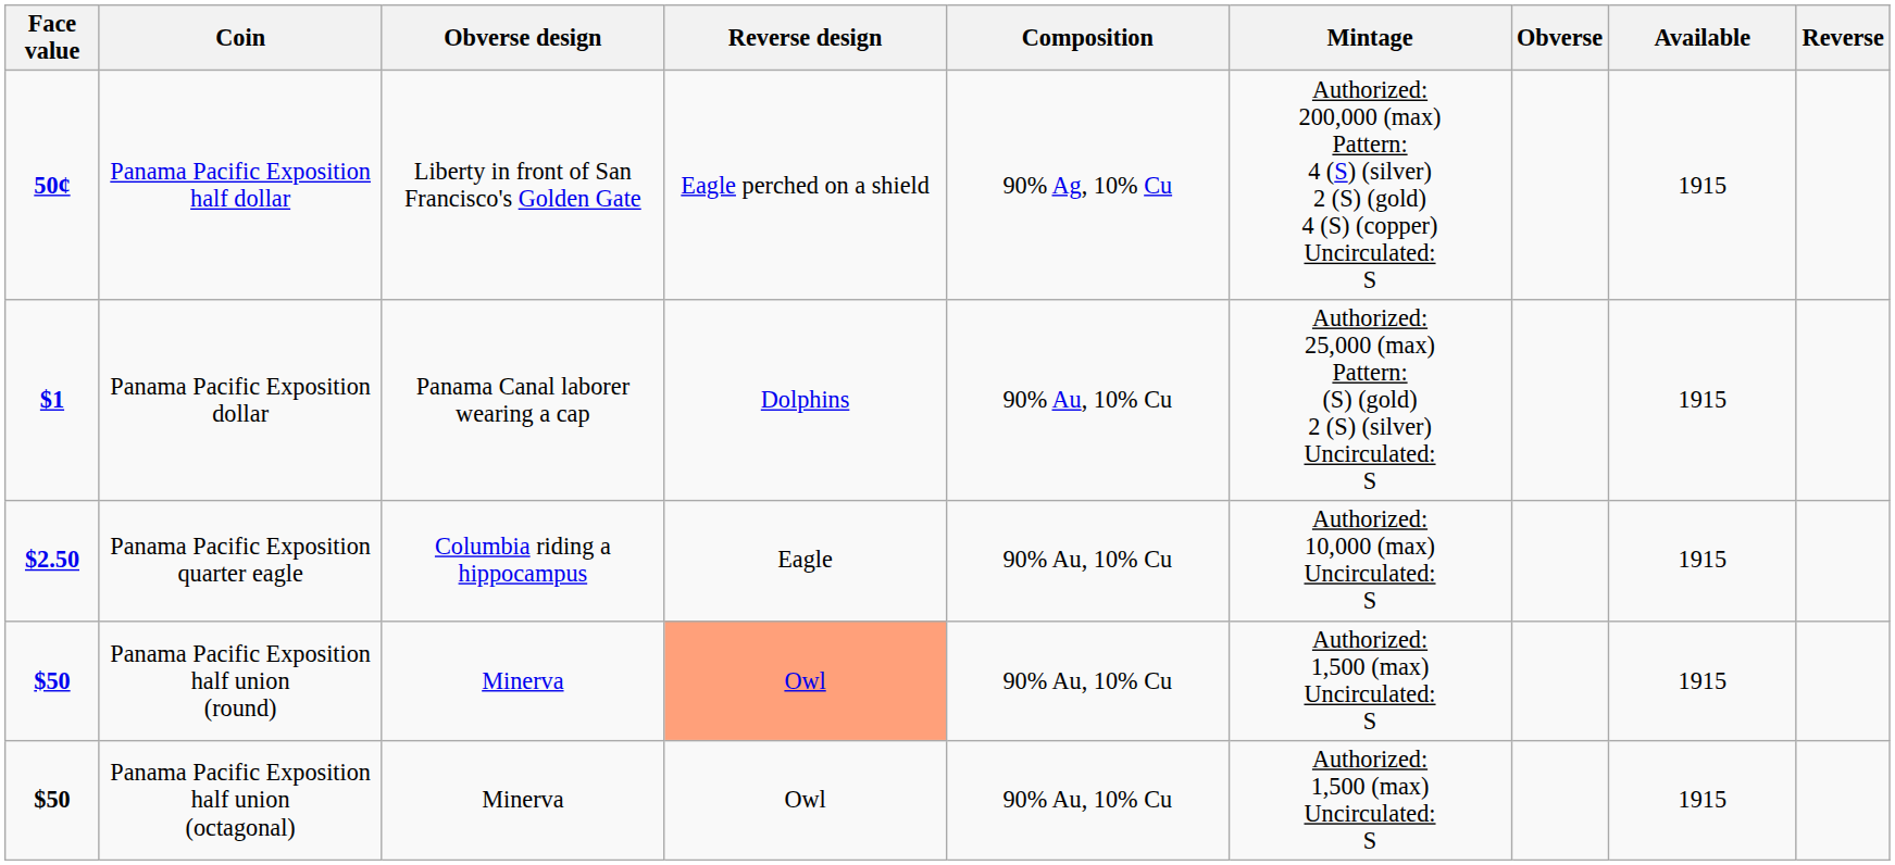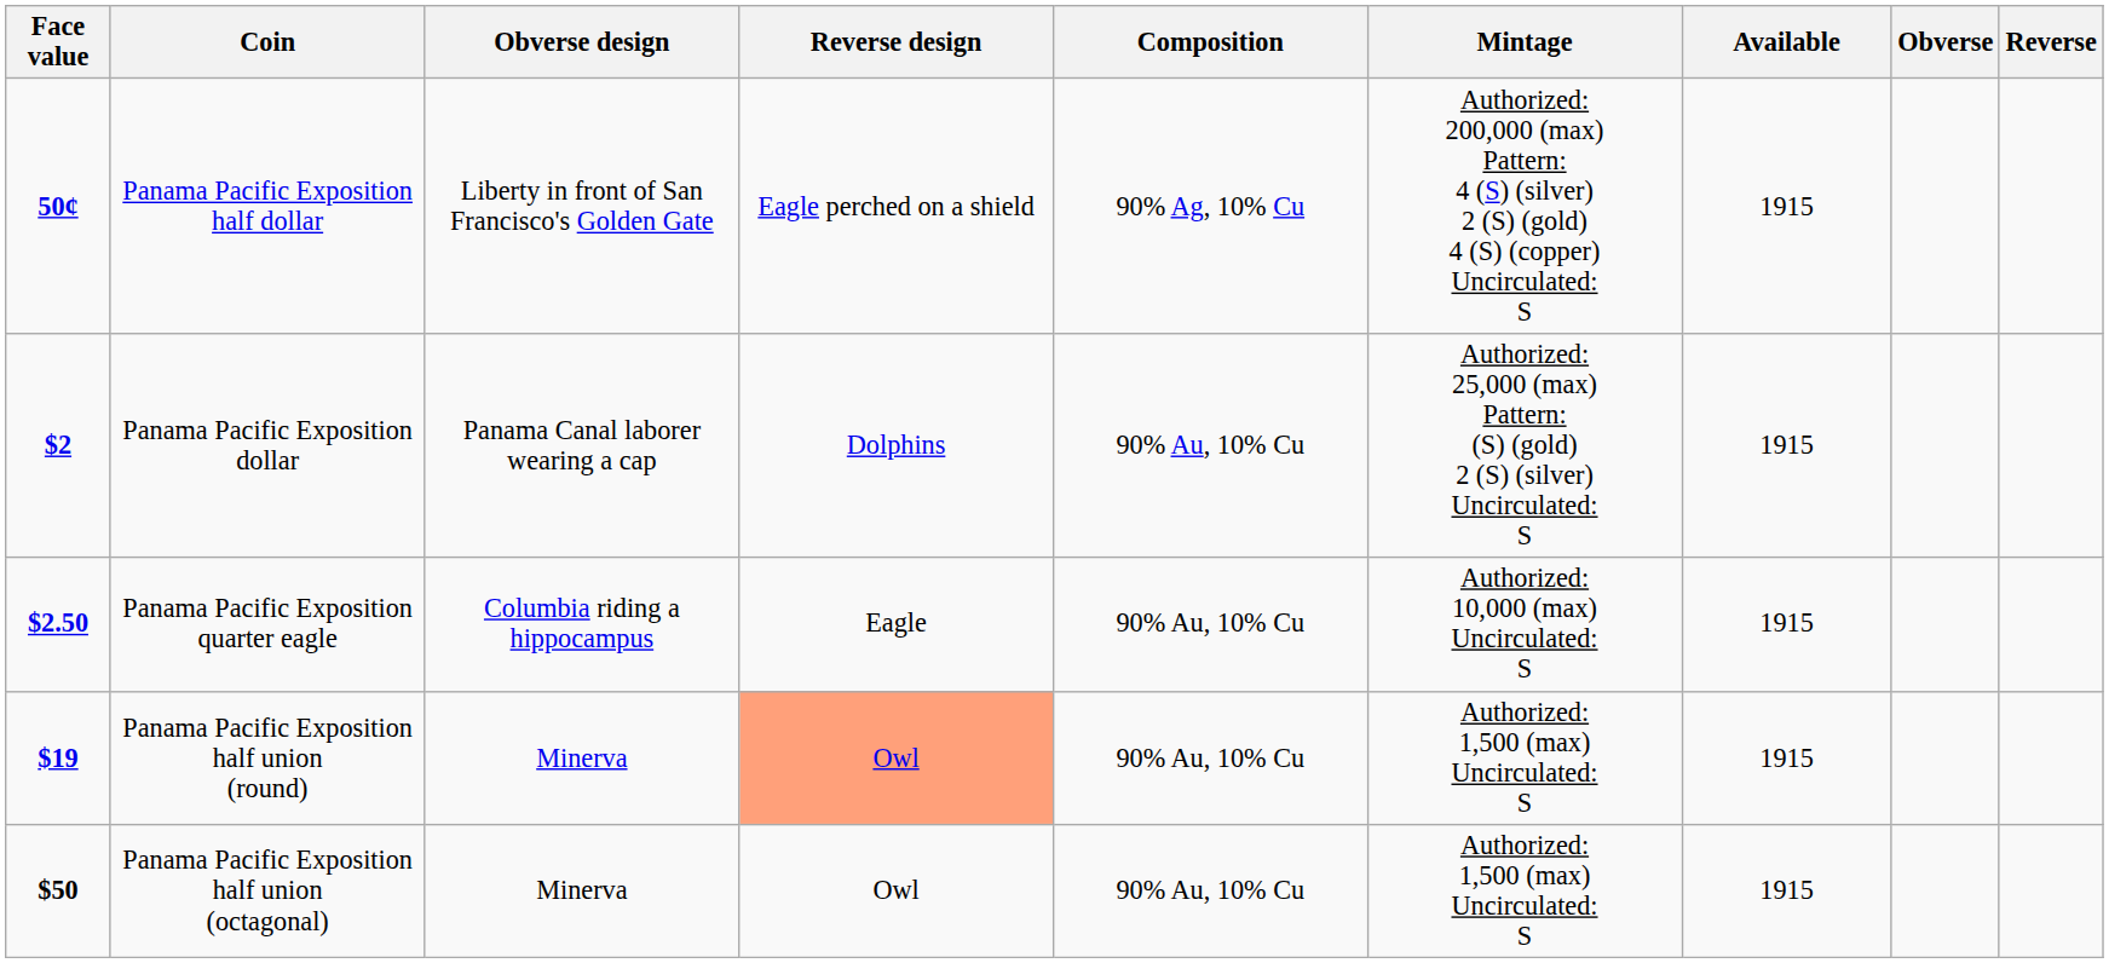columns swapped: Available <-> Obverse
Panama Pacific Exposition dollar | Face value: $1 -> $2
Panama Pacific Exposition half union (round) | Face value: $50 -> $19
